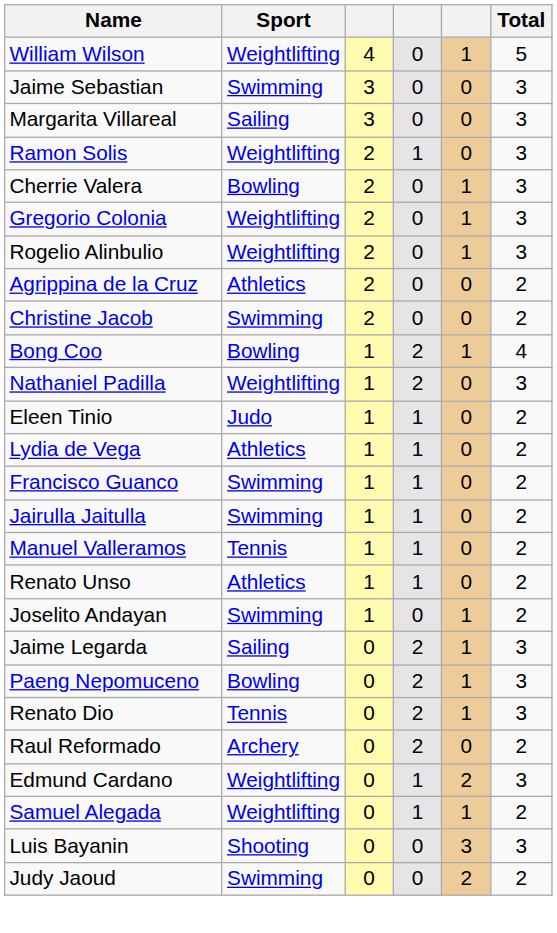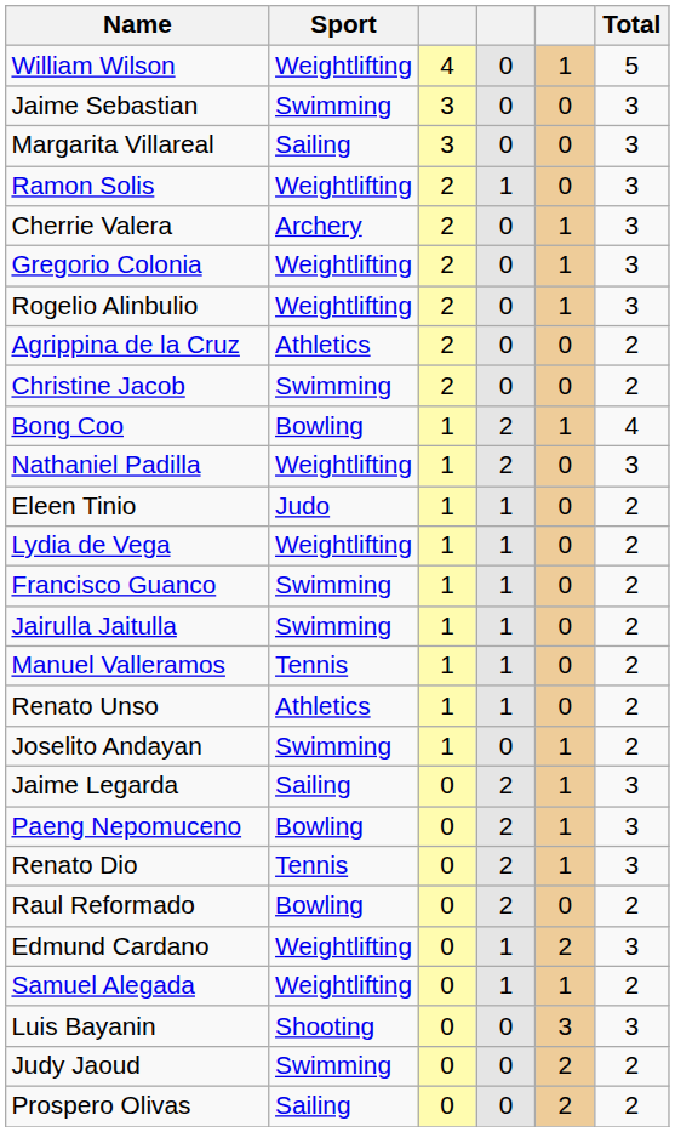Cherrie Valera | Sport: Bowling -> Archery
Lydia de Vega | Sport: Athletics -> Weightlifting
Raul Reformado | Sport: Archery -> Bowling
+ row: Prospero Olivas | Sailing | 0 | 0 | 2 | 2
